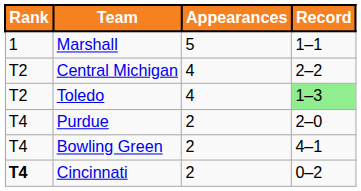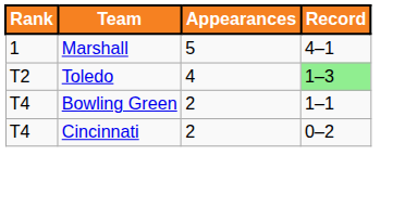Marshall | Record: 1–1 -> 4–1
- row: T2 | Central Michigan | 4 | 2–2
- row: T4 | Purdue | 2 | 2–0
Bowling Green | Record: 4–1 -> 1–1
Cincinnati | Rank: bold -> normal
